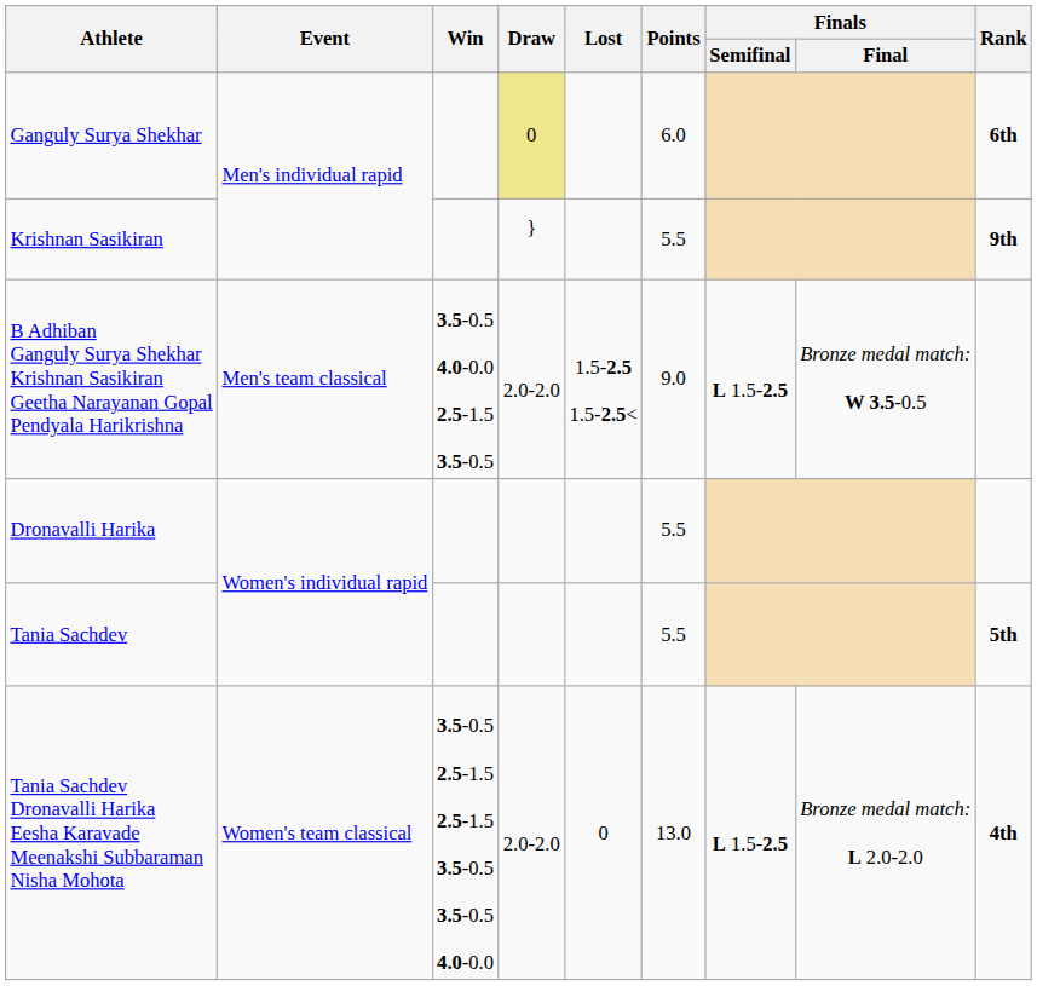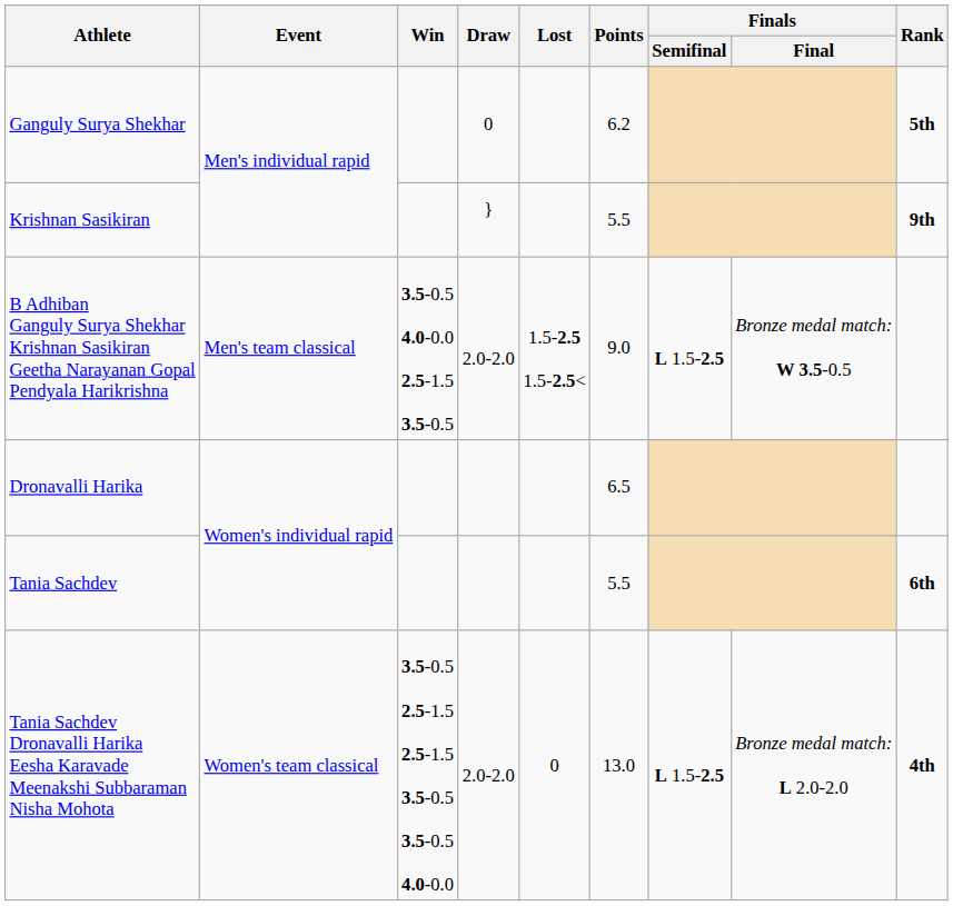Ganguly Surya Shekhar | Draw: khaki background -> no background
Ganguly Surya Shekhar | Points: 6.0 -> 6.2
Ganguly Surya Shekhar | Rank: 6th -> 5th
Dronavalli Harika | Points: 5.5 -> 6.5
Tania Sachdev | Rank: 5th -> 6th
